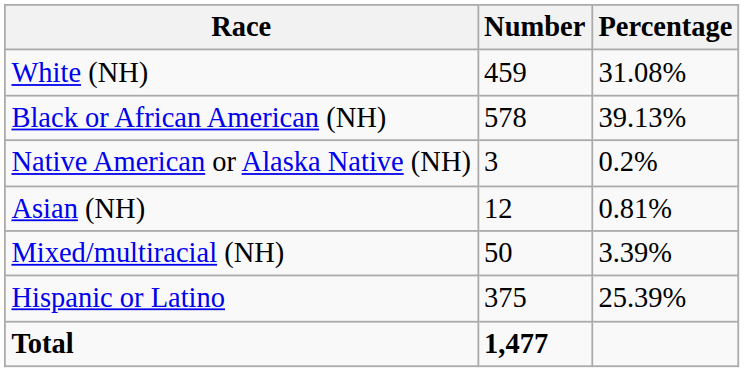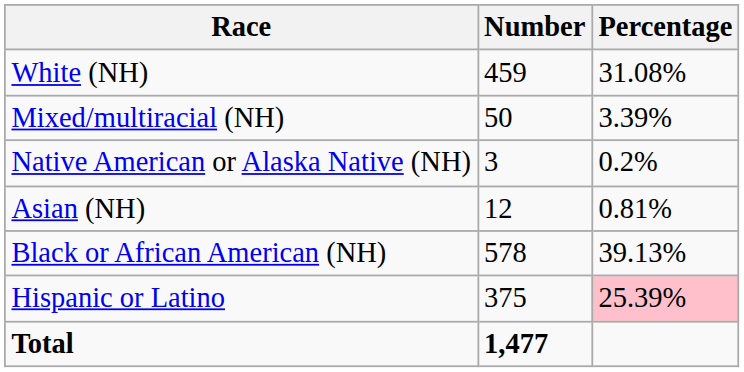rows swapped: Black or African American (NH) <-> Mixed/multiracial (NH)
Hispanic or Latino | Percentage: no background -> pink background
